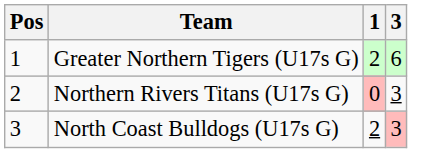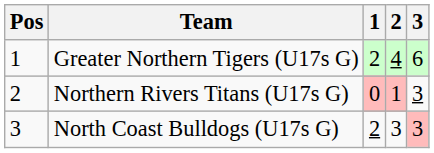+ column: 2 | 4 | 1 | 3
